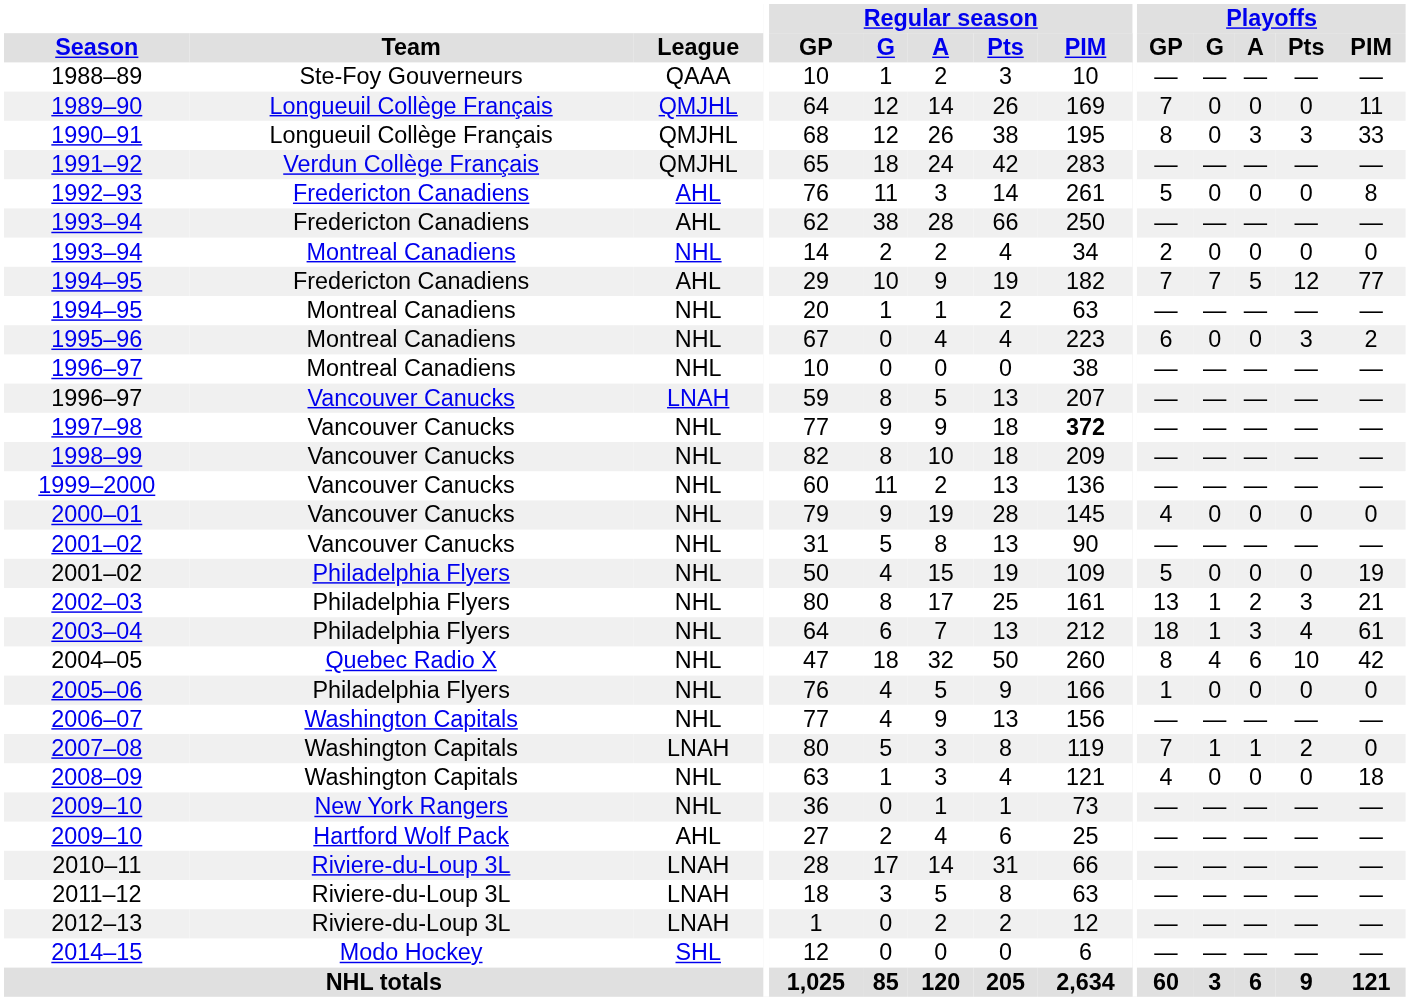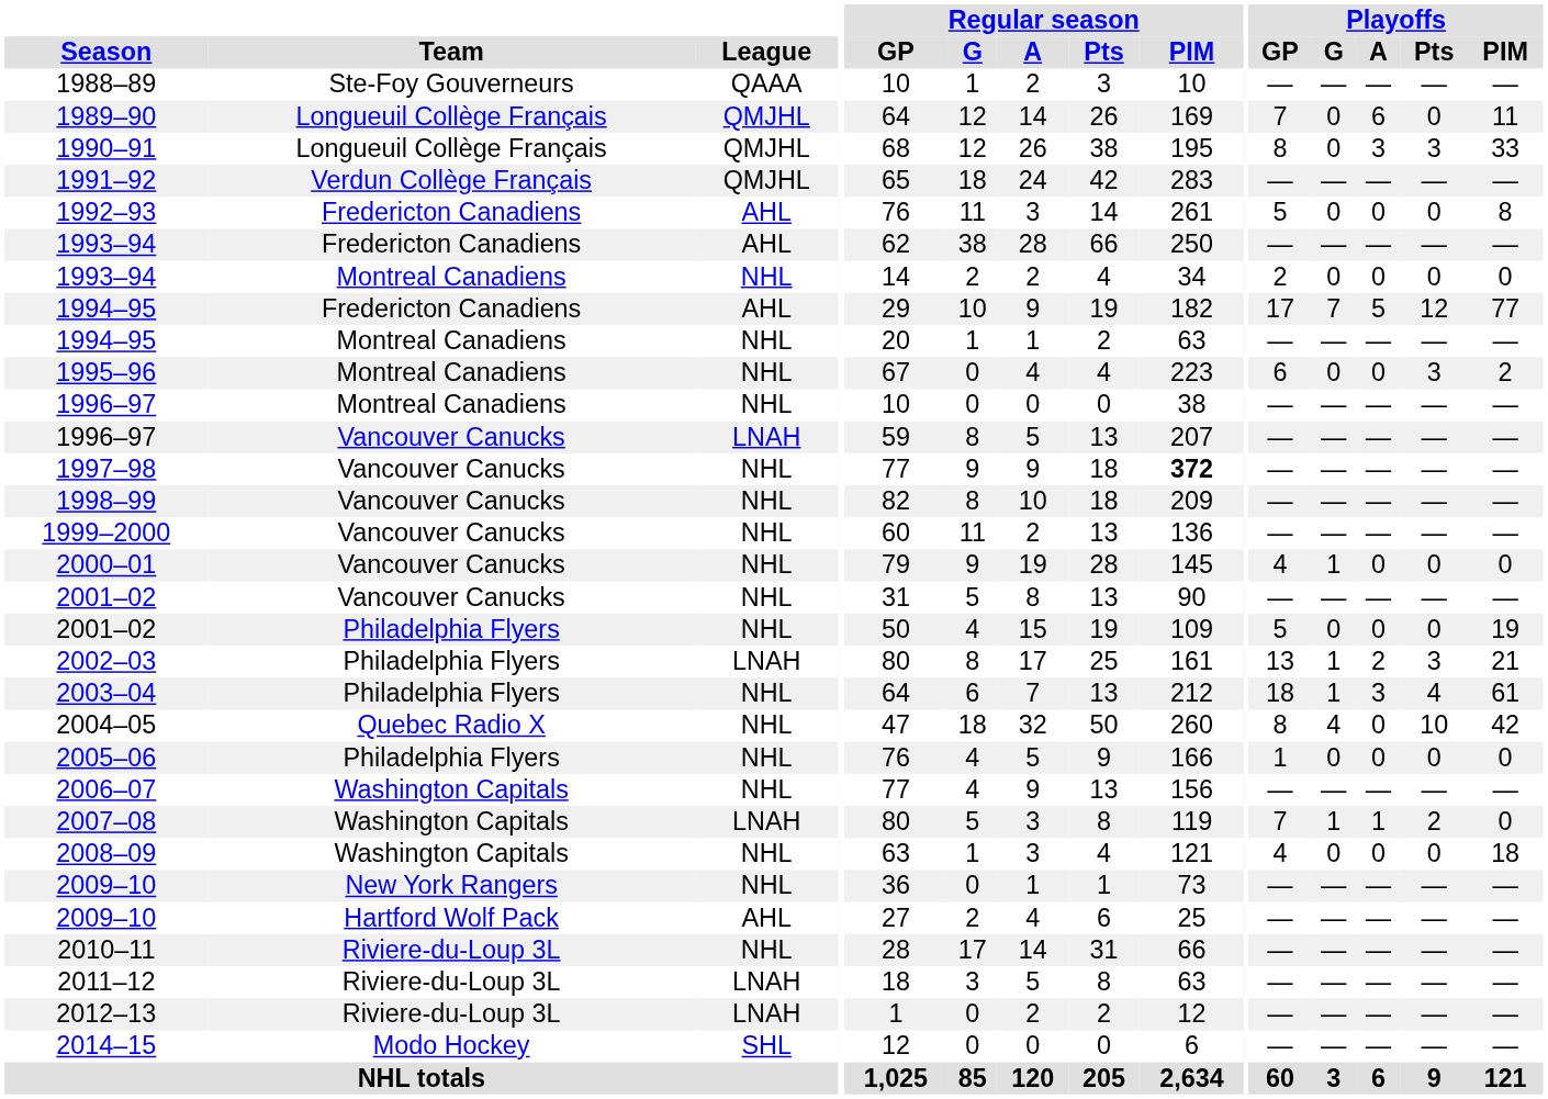1989–90 | Playoffs / A: 0 -> 6
1994–95 / Fredericton Canadiens | Playoffs / GP: 7 -> 17
2000–01 | Playoffs / G: 0 -> 1
2002–03 | League: NHL -> LNAH
2004–05 | Playoffs / A: 6 -> 0
2010–11 | League: LNAH -> NHL
